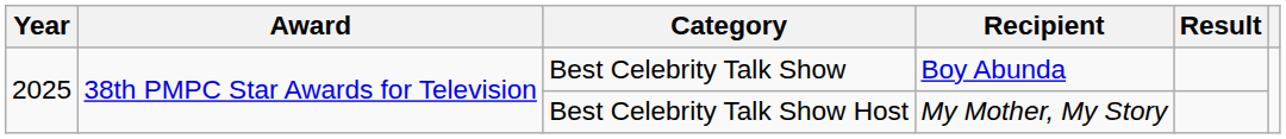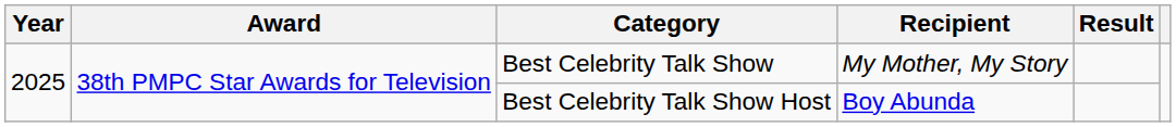Best Celebrity Talk Show | Recipient: Boy Abunda -> My Mother, My Story
Best Celebrity Talk Show Host | Recipient: My Mother, My Story -> Boy Abunda
